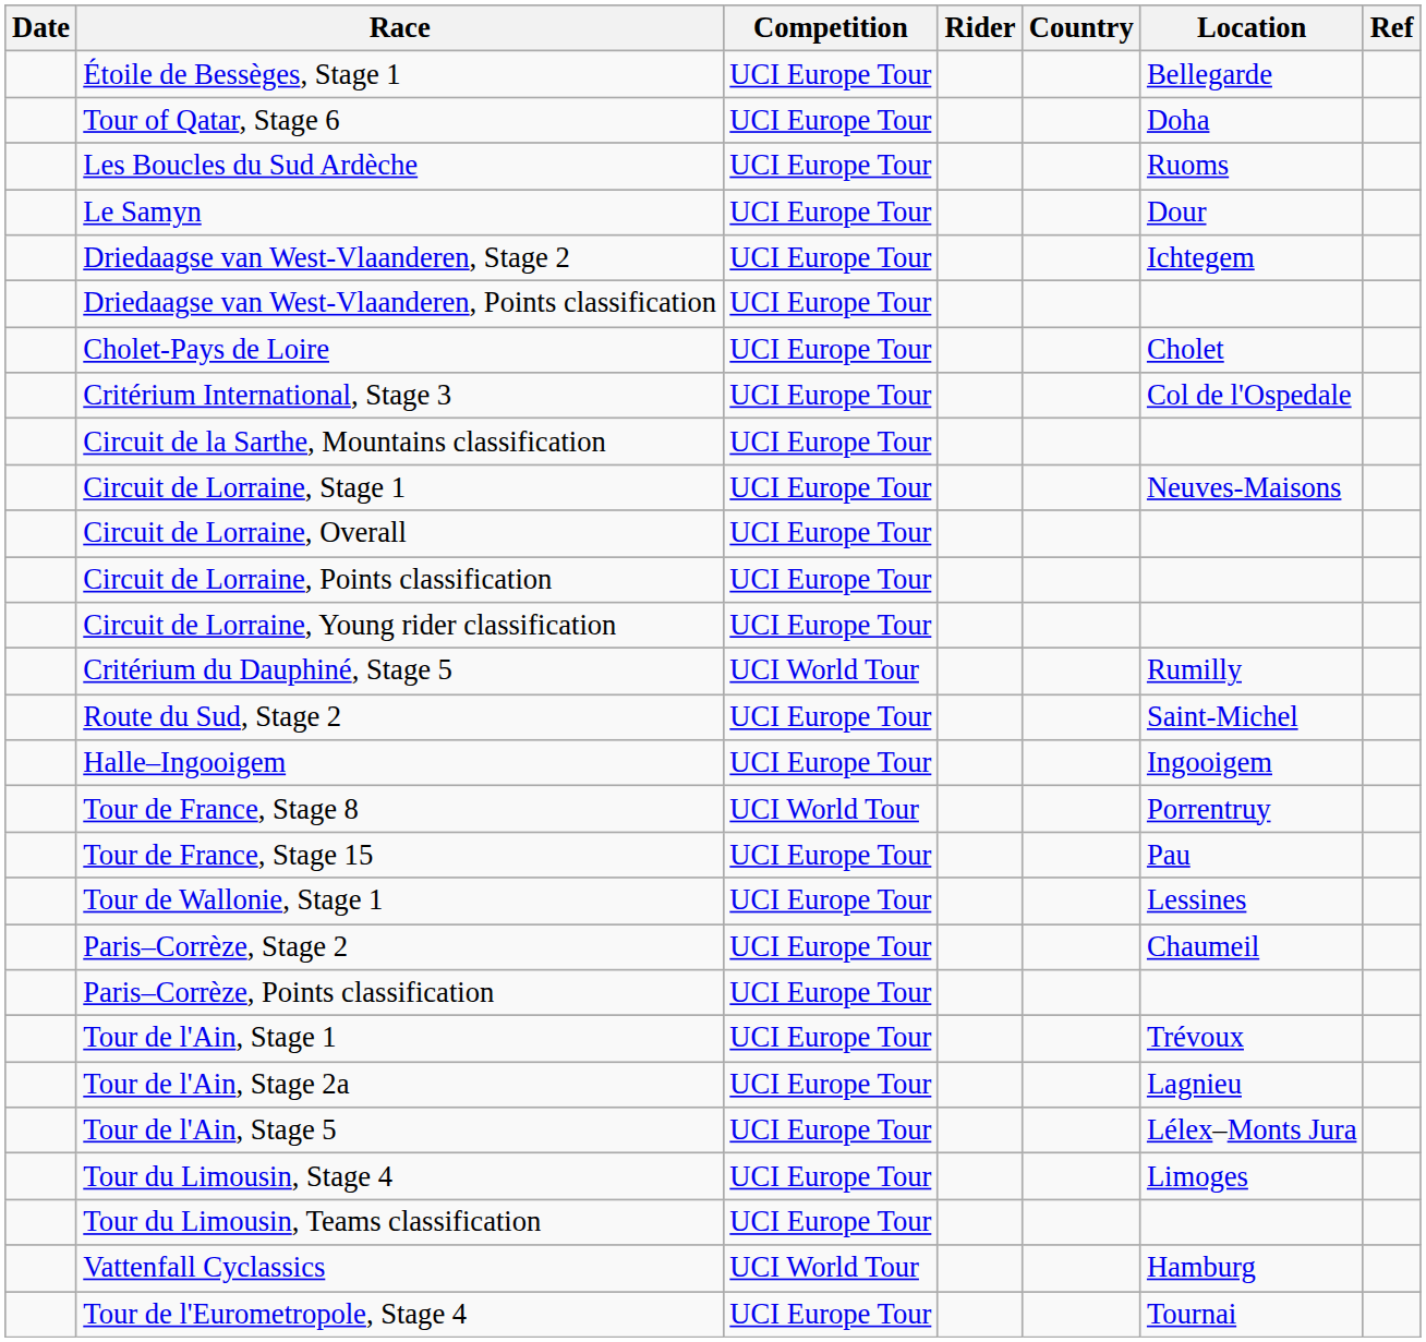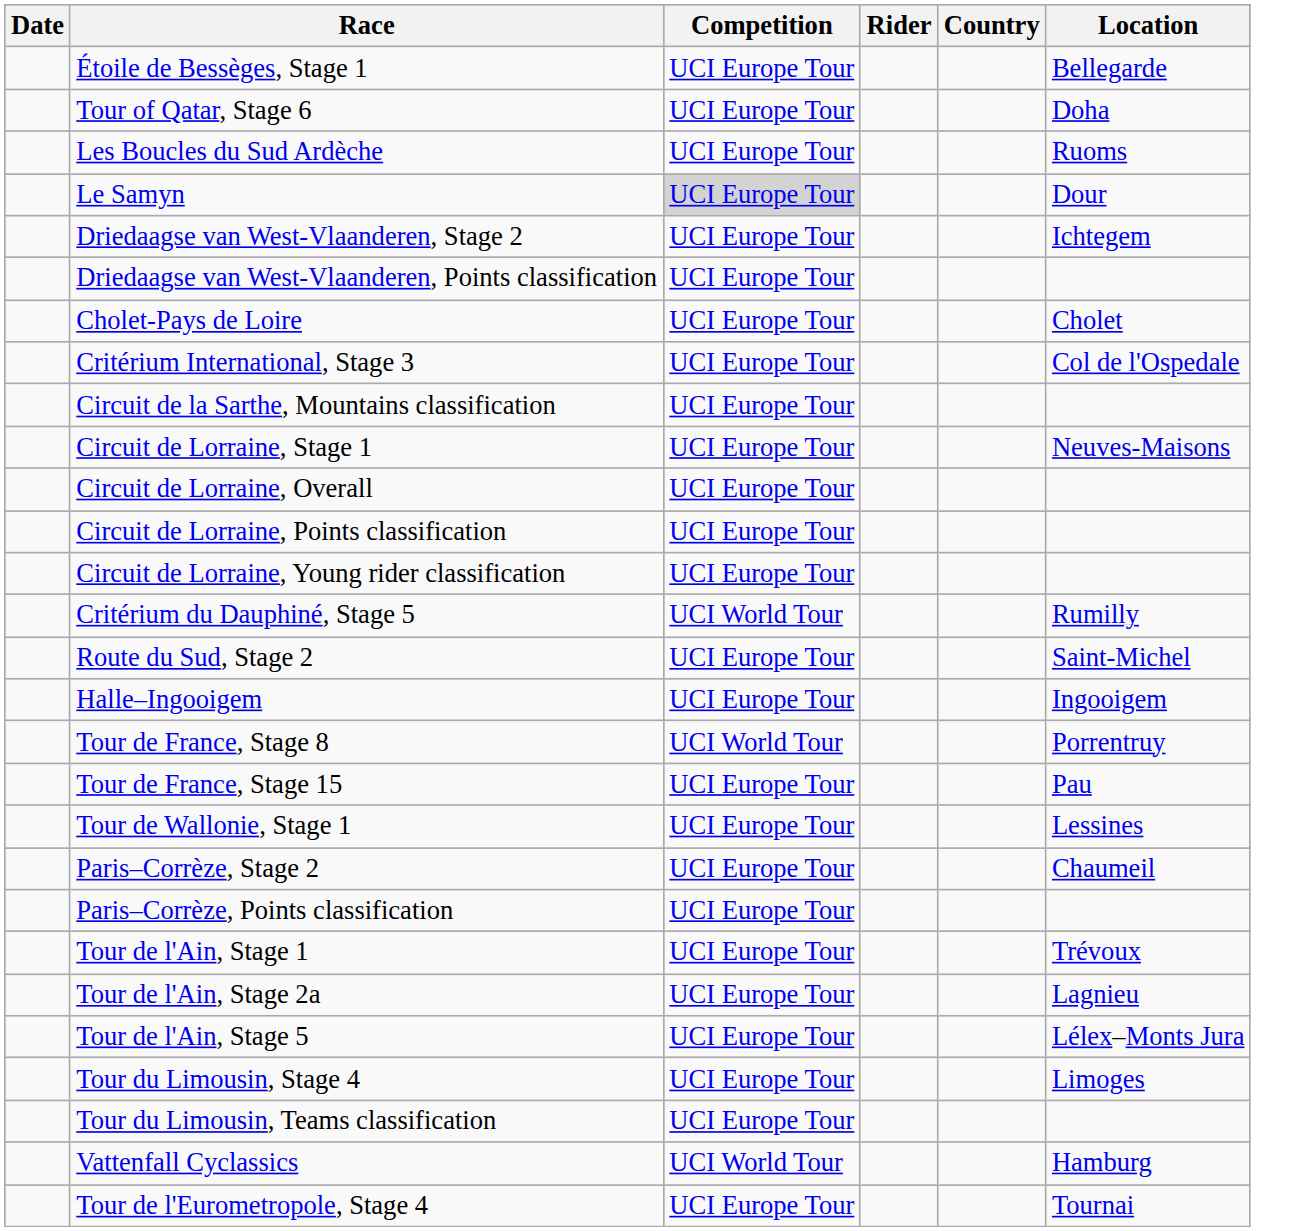- column: Ref
Le Samyn | Competition: no background -> lightgrey background
